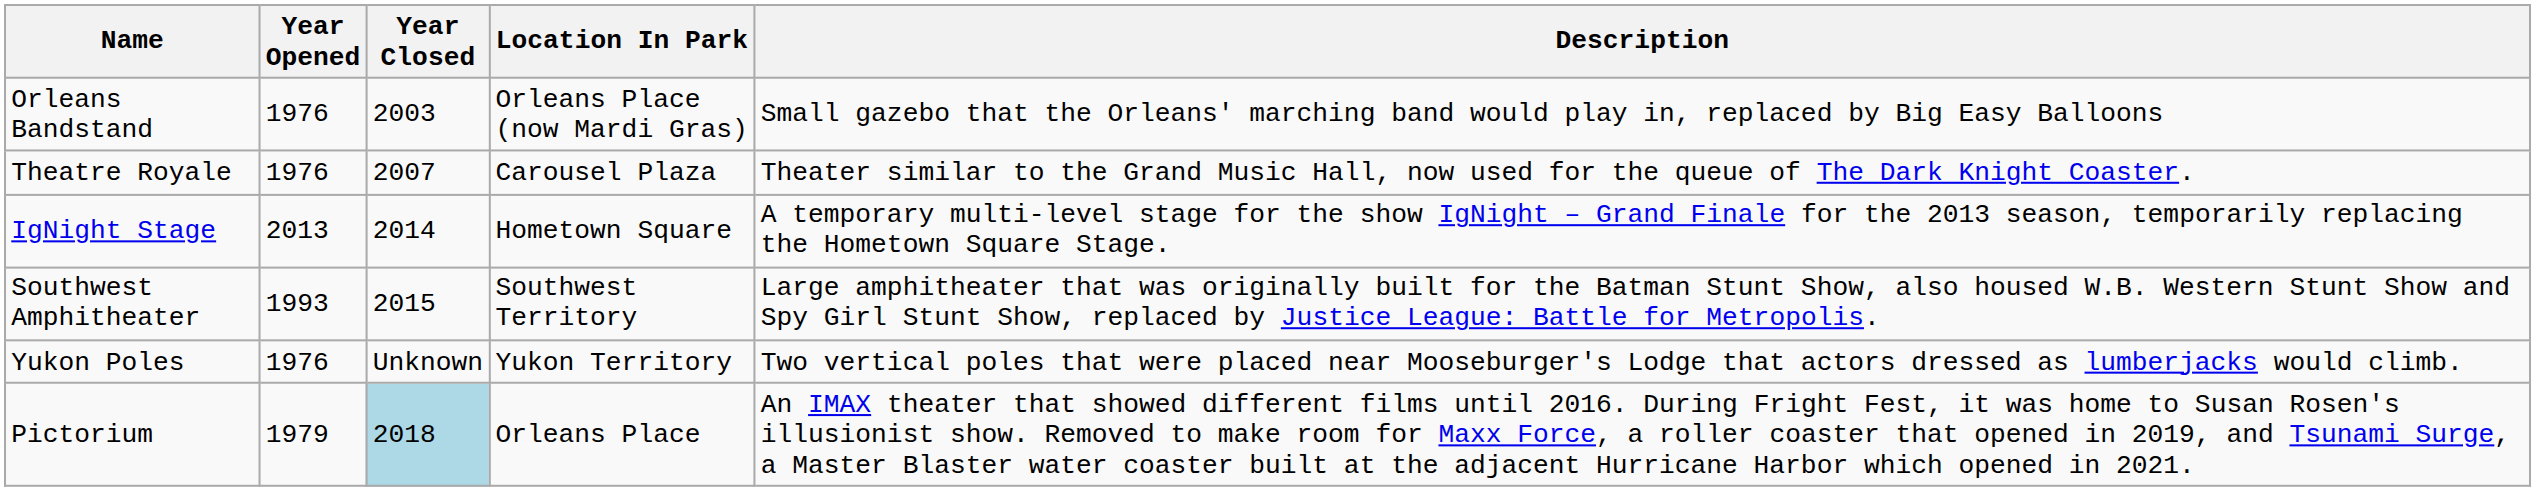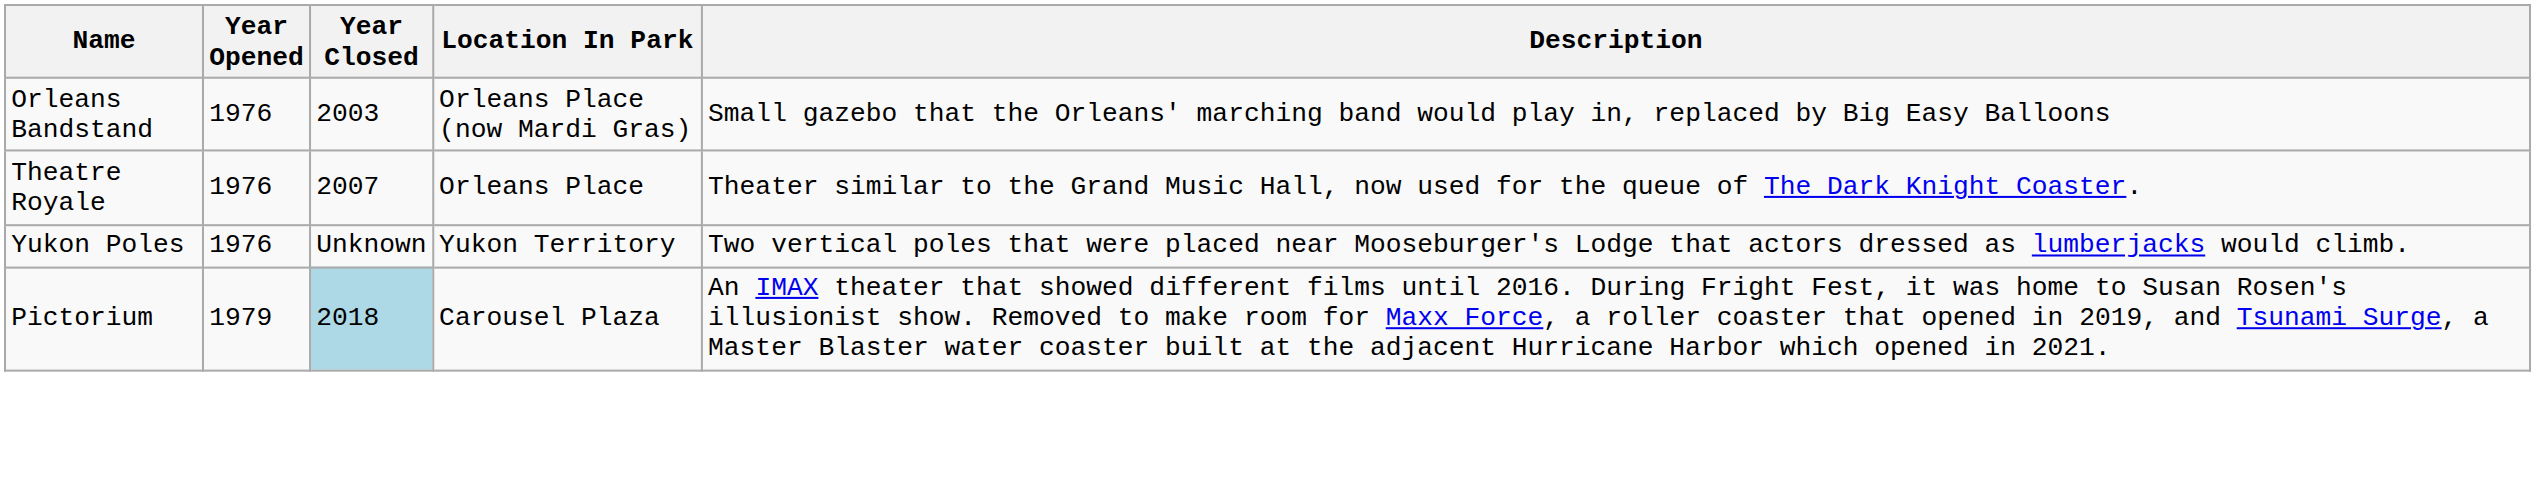Theatre Royale | Location In Park: Carousel Plaza -> Orleans Place
- row: IgNight Stage | 2013 | 2014 | Hometown Square | A temporary multi-level stage for the show IgNight – Grand Finale for the 2013 season, temporarily replacing the Hometown Square Stage.
- row: Southwest Amphitheater | 1993 | 2015 | Southwest Territory | Large amphitheater that was originally built for the Batman Stunt Show, also housed W.B. Western Stunt Show and Spy Girl Stunt Show, replaced by Justice League: Battle for Metropolis.
Pictorium | Location In Park: Orleans Place -> Carousel Plaza
